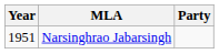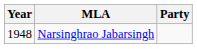Narsinghrao Jabarsingh | Year: 1951 -> 1948
